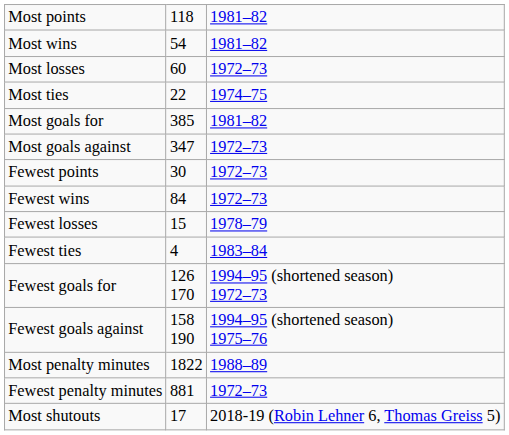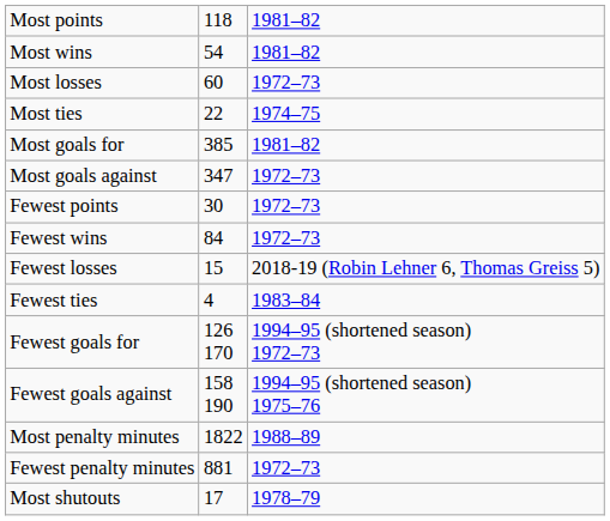Fewest losses | column 3: 1978–79 -> 2018-19 (Robin Lehner 6, Thomas Greiss 5)
Most shutouts | column 3: 2018-19 (Robin Lehner 6, Thomas Greiss 5) -> 1978–79
